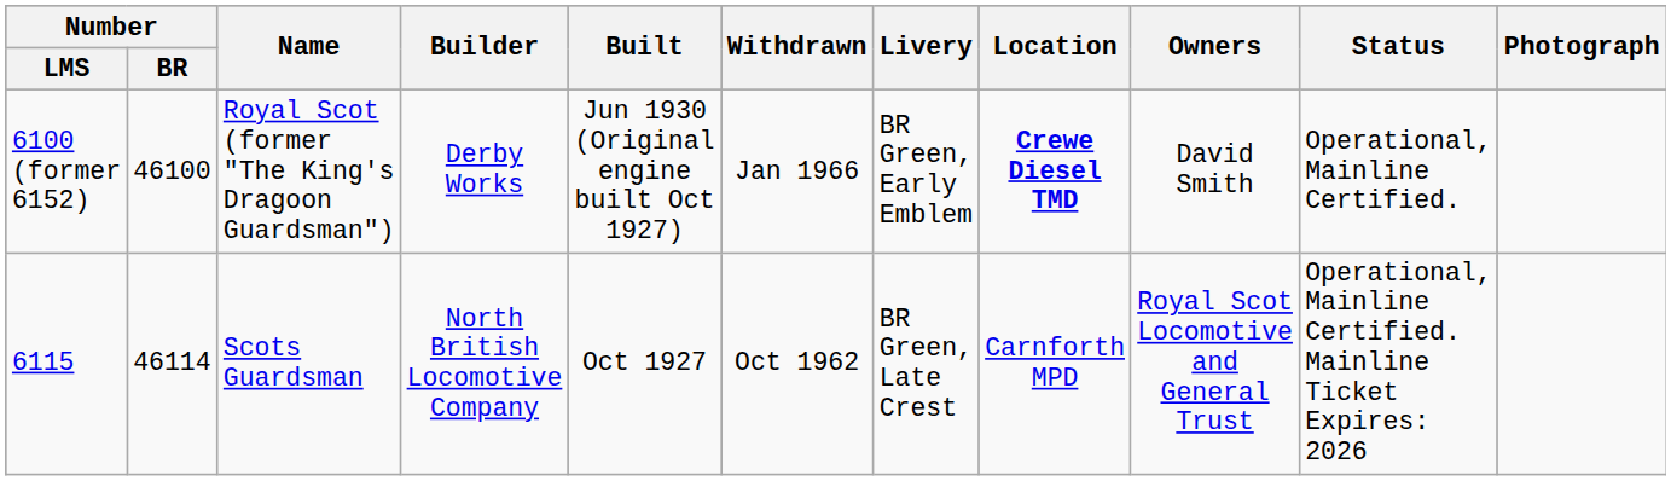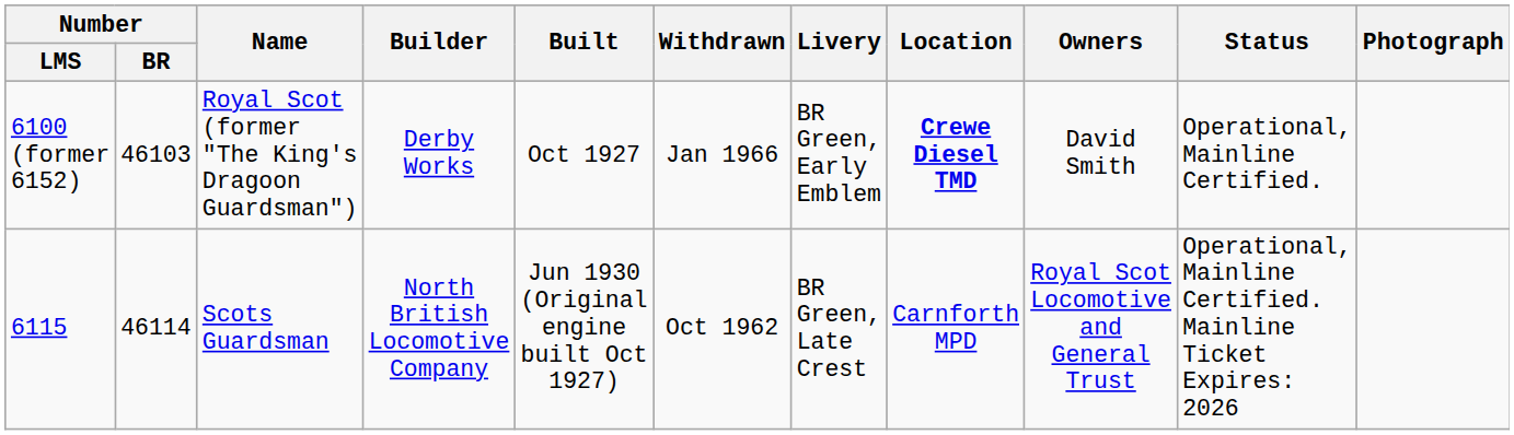6100 (former 6152) | Number / BR: 46100 -> 46103
6100 (former 6152) | Built: Jun 1930 (Original engine built Oct 1927) -> Oct 1927
6115 | Built: Oct 1927 -> Jun 1930 (Original engine built Oct 1927)
